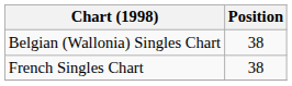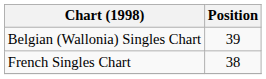Belgian (Wallonia) Singles Chart | Position: 38 -> 39
